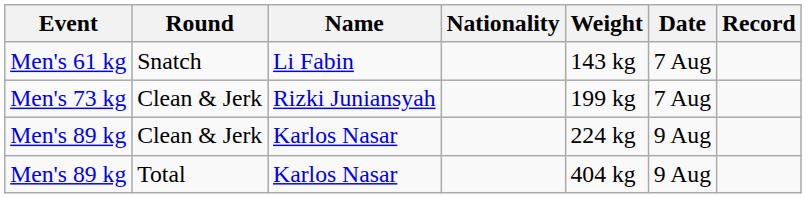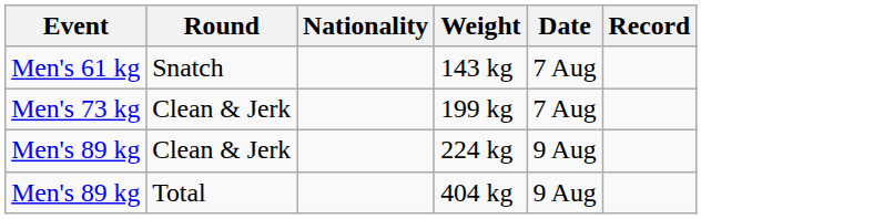- column: Name | Li Fabin | Rizki Juniansyah | Karlos Nasar | Karlos Nasar
